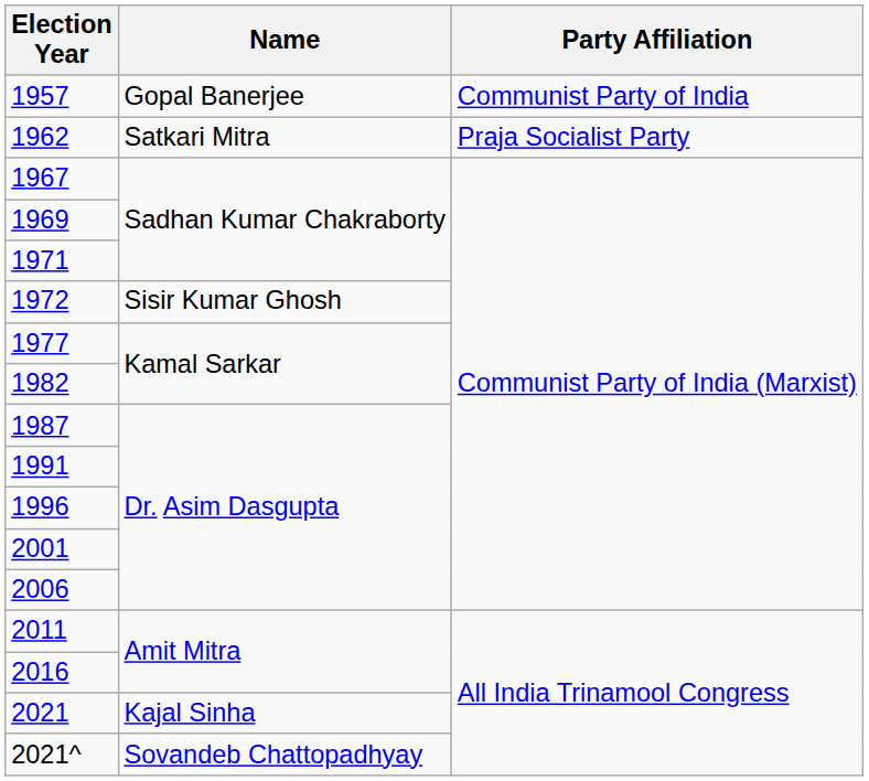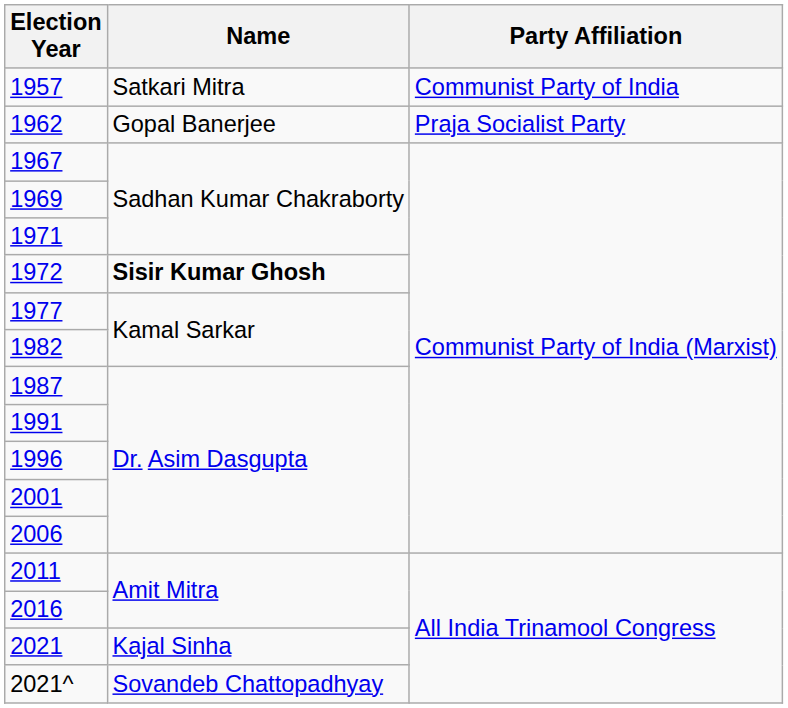1957 | Name: Gopal Banerjee -> Satkari Mitra
1962 | Name: Satkari Mitra -> Gopal Banerjee
1972 | Name: normal -> bold
